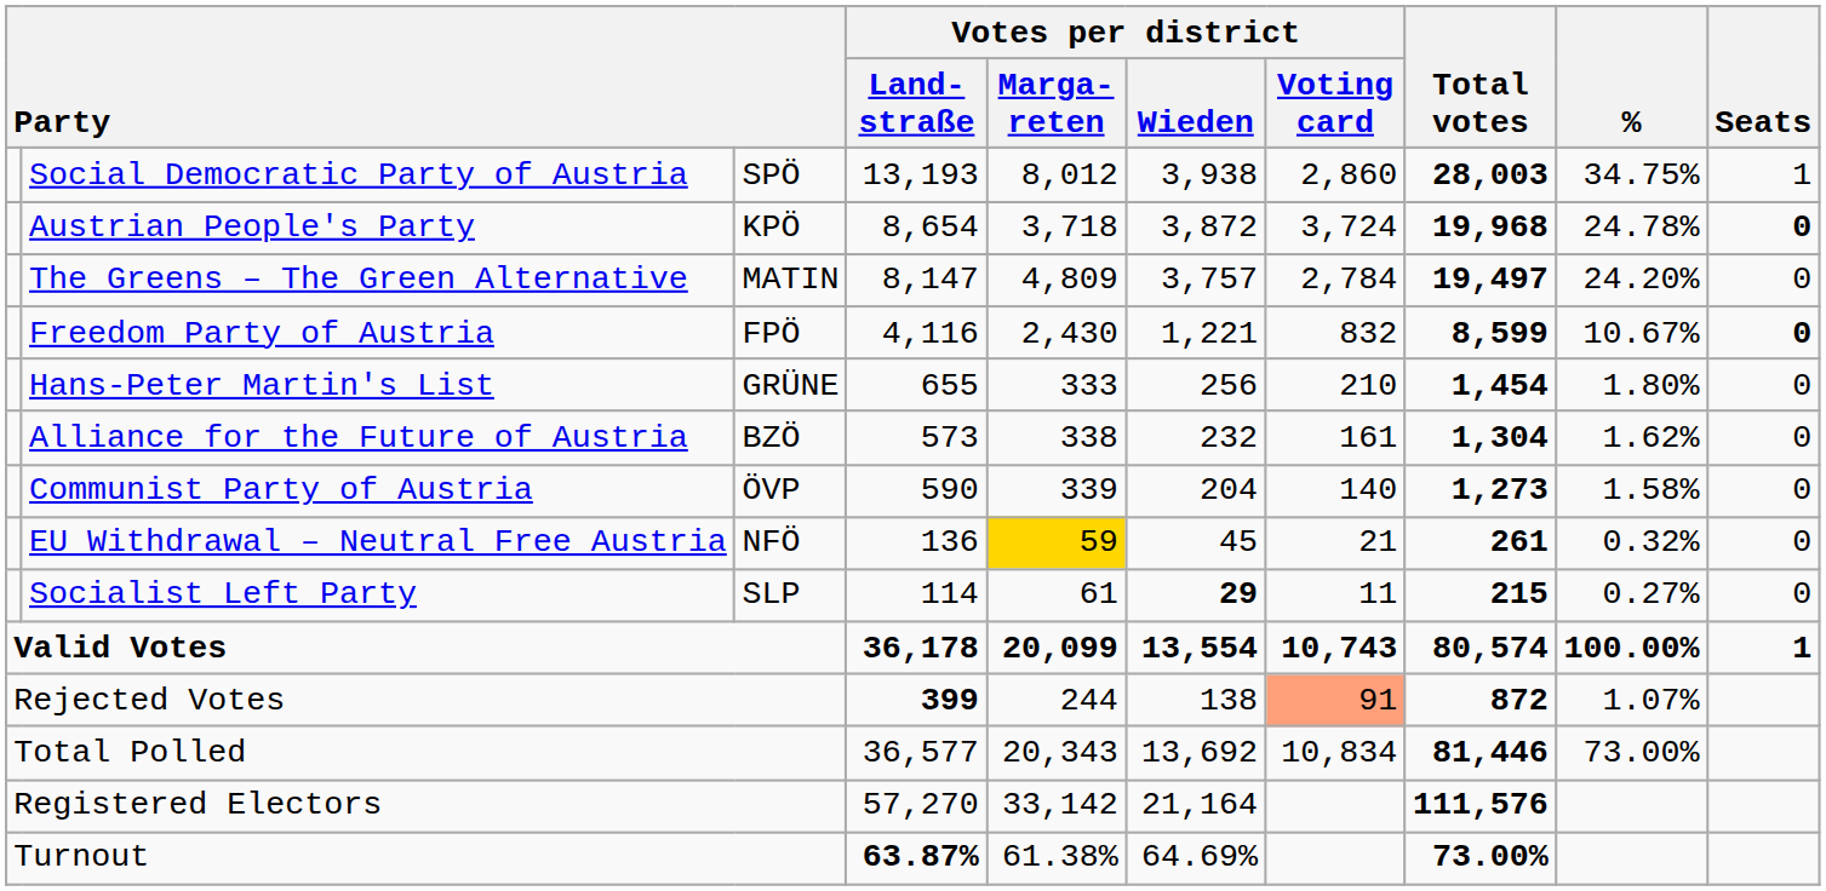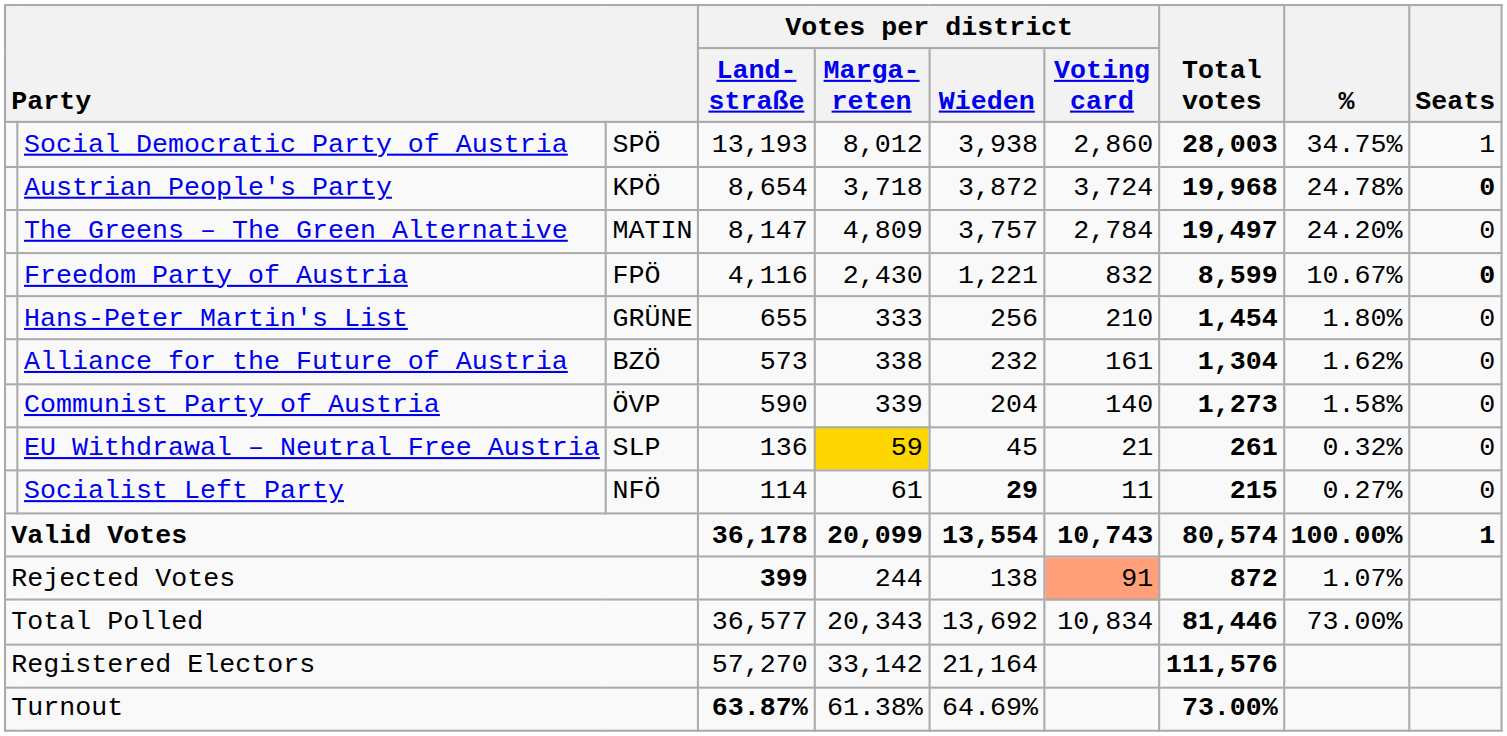EU Withdrawal – Neutral Free Austria | column 3: NFÖ -> SLP
Socialist Left Party | column 3: SLP -> NFÖ
